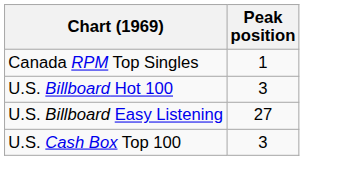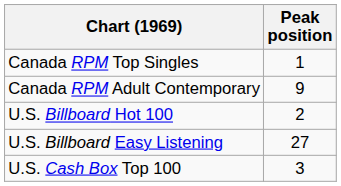+ row: Canada RPM Adult Contemporary | 9
U.S. Billboard Hot 100 | Peak position: 3 -> 2
